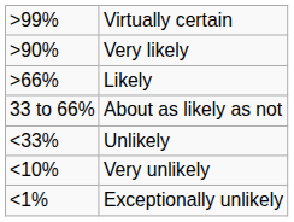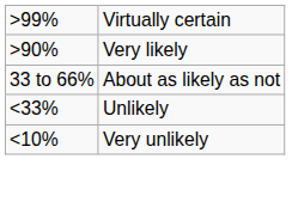- row: >66% | Likely
- row: <1% | Exceptionally unlikely
